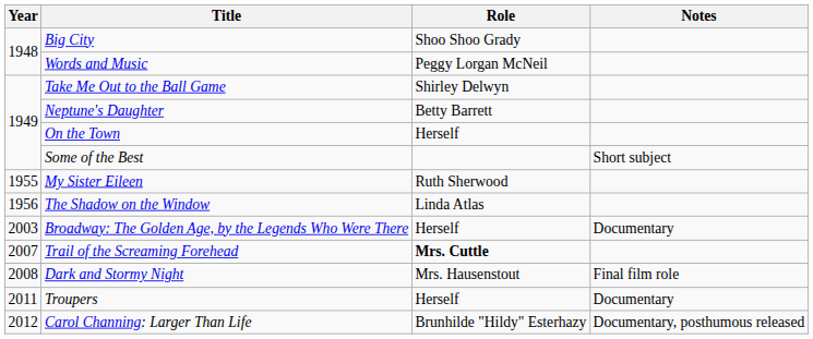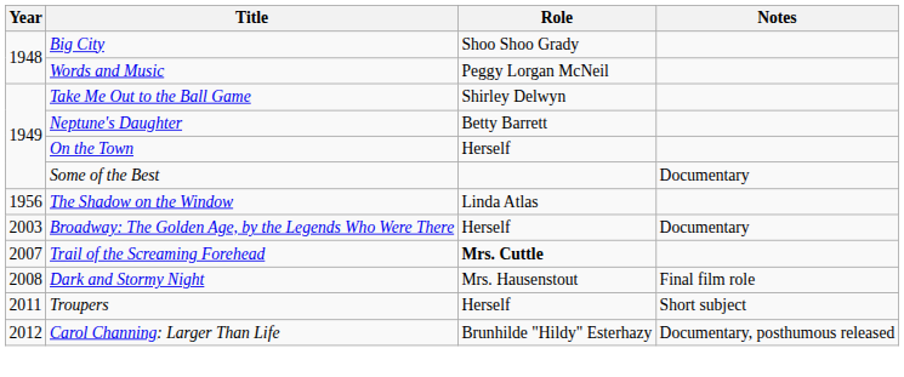Some of the Best | Notes: Short subject -> Documentary
- row: 1955 | My Sister Eileen | Ruth Sherwood
Troupers | Notes: Documentary -> Short subject
